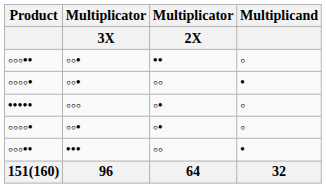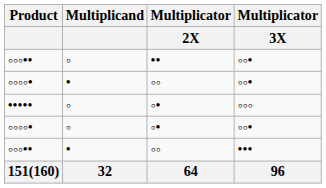columns swapped: Multiplicator / 3X <-> Multiplicand
